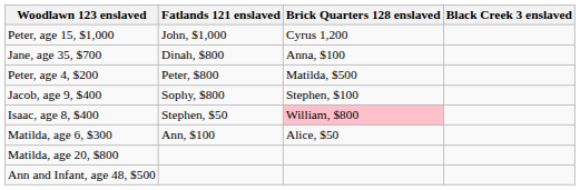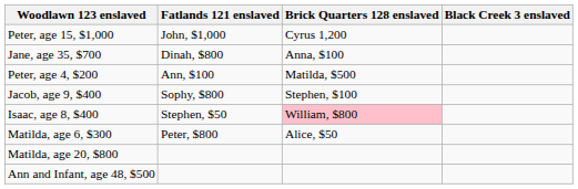Peter, age 4, $200 | Fatlands 121 enslaved: Peter, $800 -> Ann, $100
Matilda, age 6, $300 | Fatlands 121 enslaved: Ann, $100 -> Peter, $800
